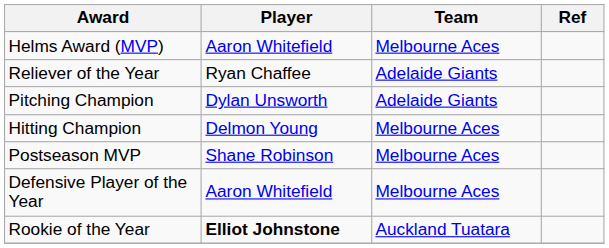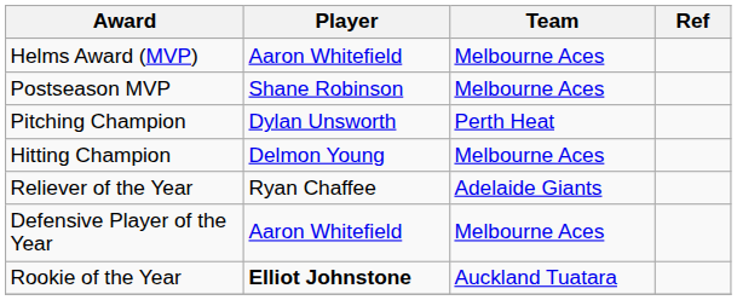rows swapped: Postseason MVP <-> Reliever of the Year
Pitching Champion | Team: Adelaide Giants -> Perth Heat
